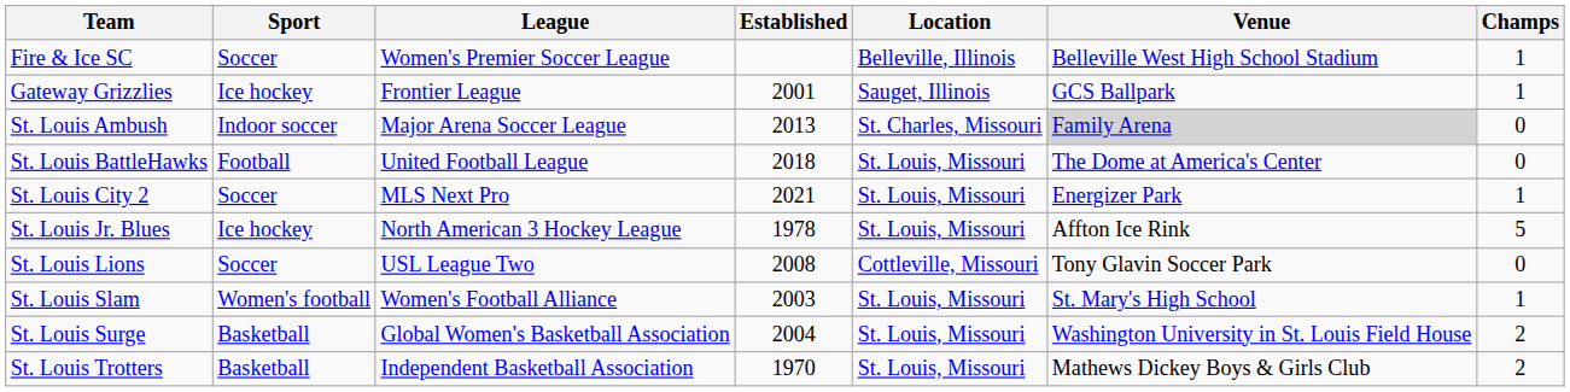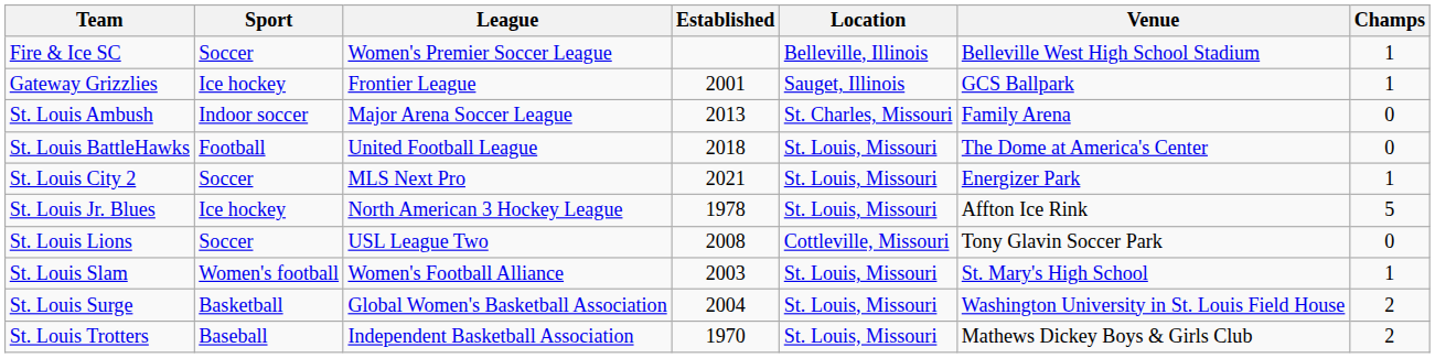St. Louis Ambush | Venue: lightgrey background -> no background
St. Louis Trotters | Sport: Basketball -> Baseball
